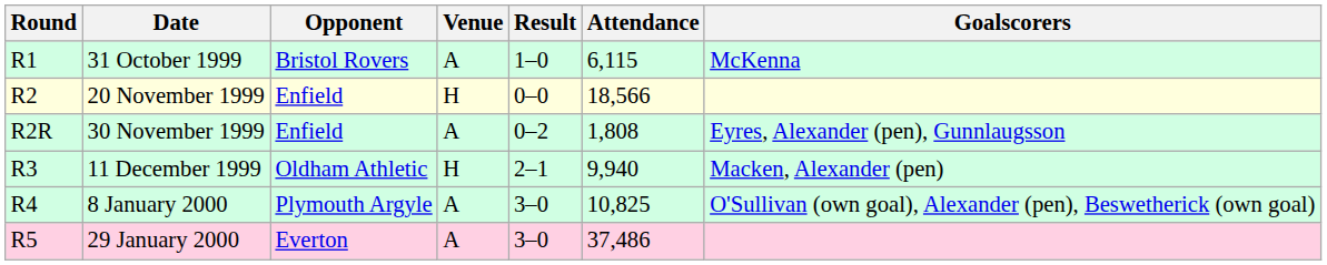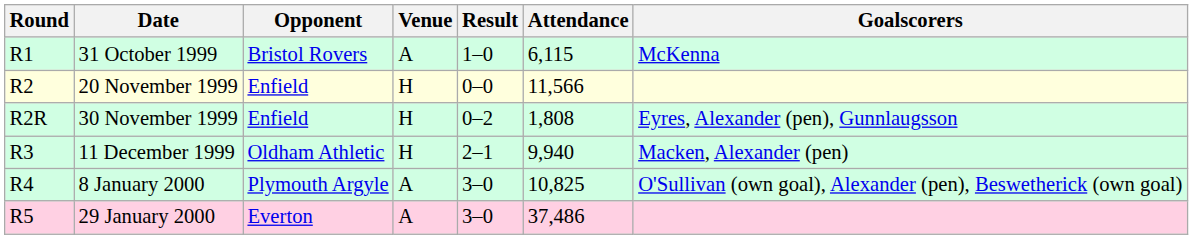20 November 1999 | Attendance: 18,566 -> 11,566
30 November 1999 | Venue: A -> H
